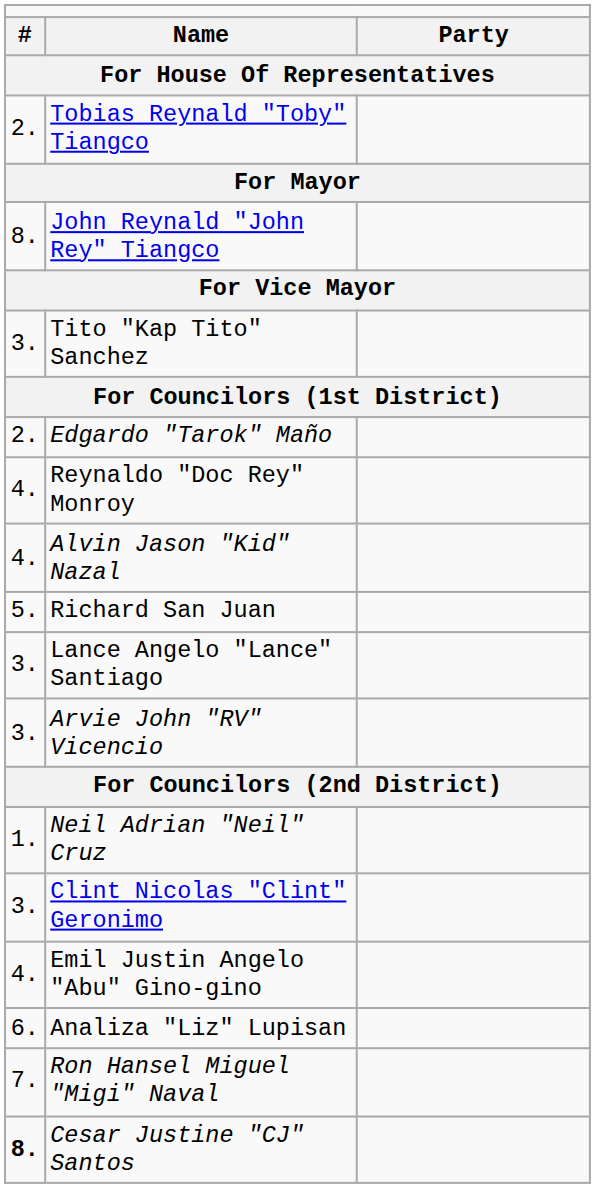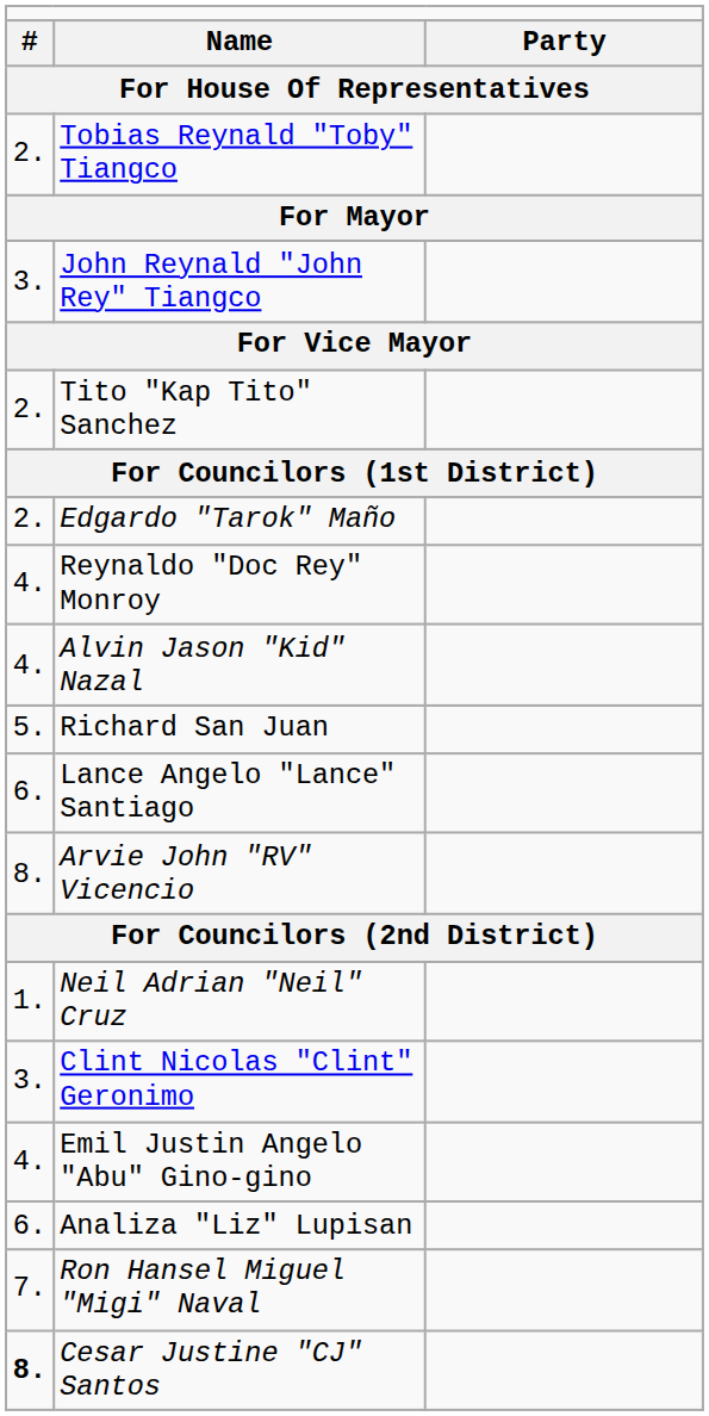John Reynald "John Rey" Tiangco | column 1: 8. -> 3.
Tito "Kap Tito" Sanchez | column 1: 3. -> 2.
Lance Angelo "Lance" Santiago | column 1: 3. -> 6.
Arvie John "RV" Vicencio | column 1: 3. -> 8.
